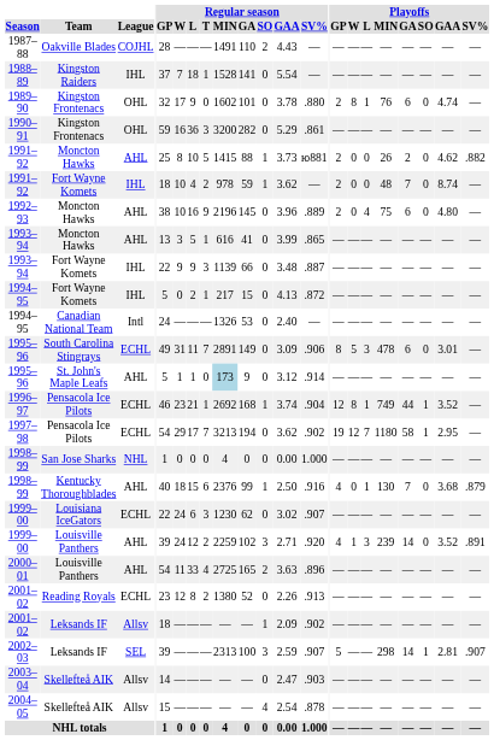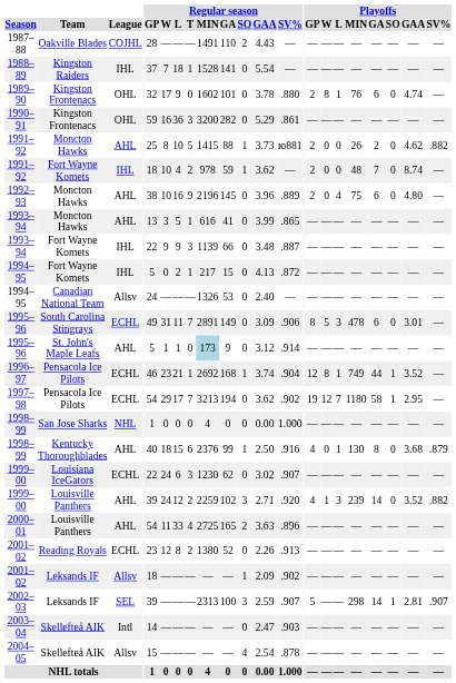1994–95 / Canadian National Team | League: Intl -> Allsv
1998–99 / Kentucky Thoroughblades | Playoffs / GA: 7 -> 8
1999–00 / Louisville Panthers | Playoffs / SV%: .891 -> .882
2003–04 | League: Allsv -> Intl
